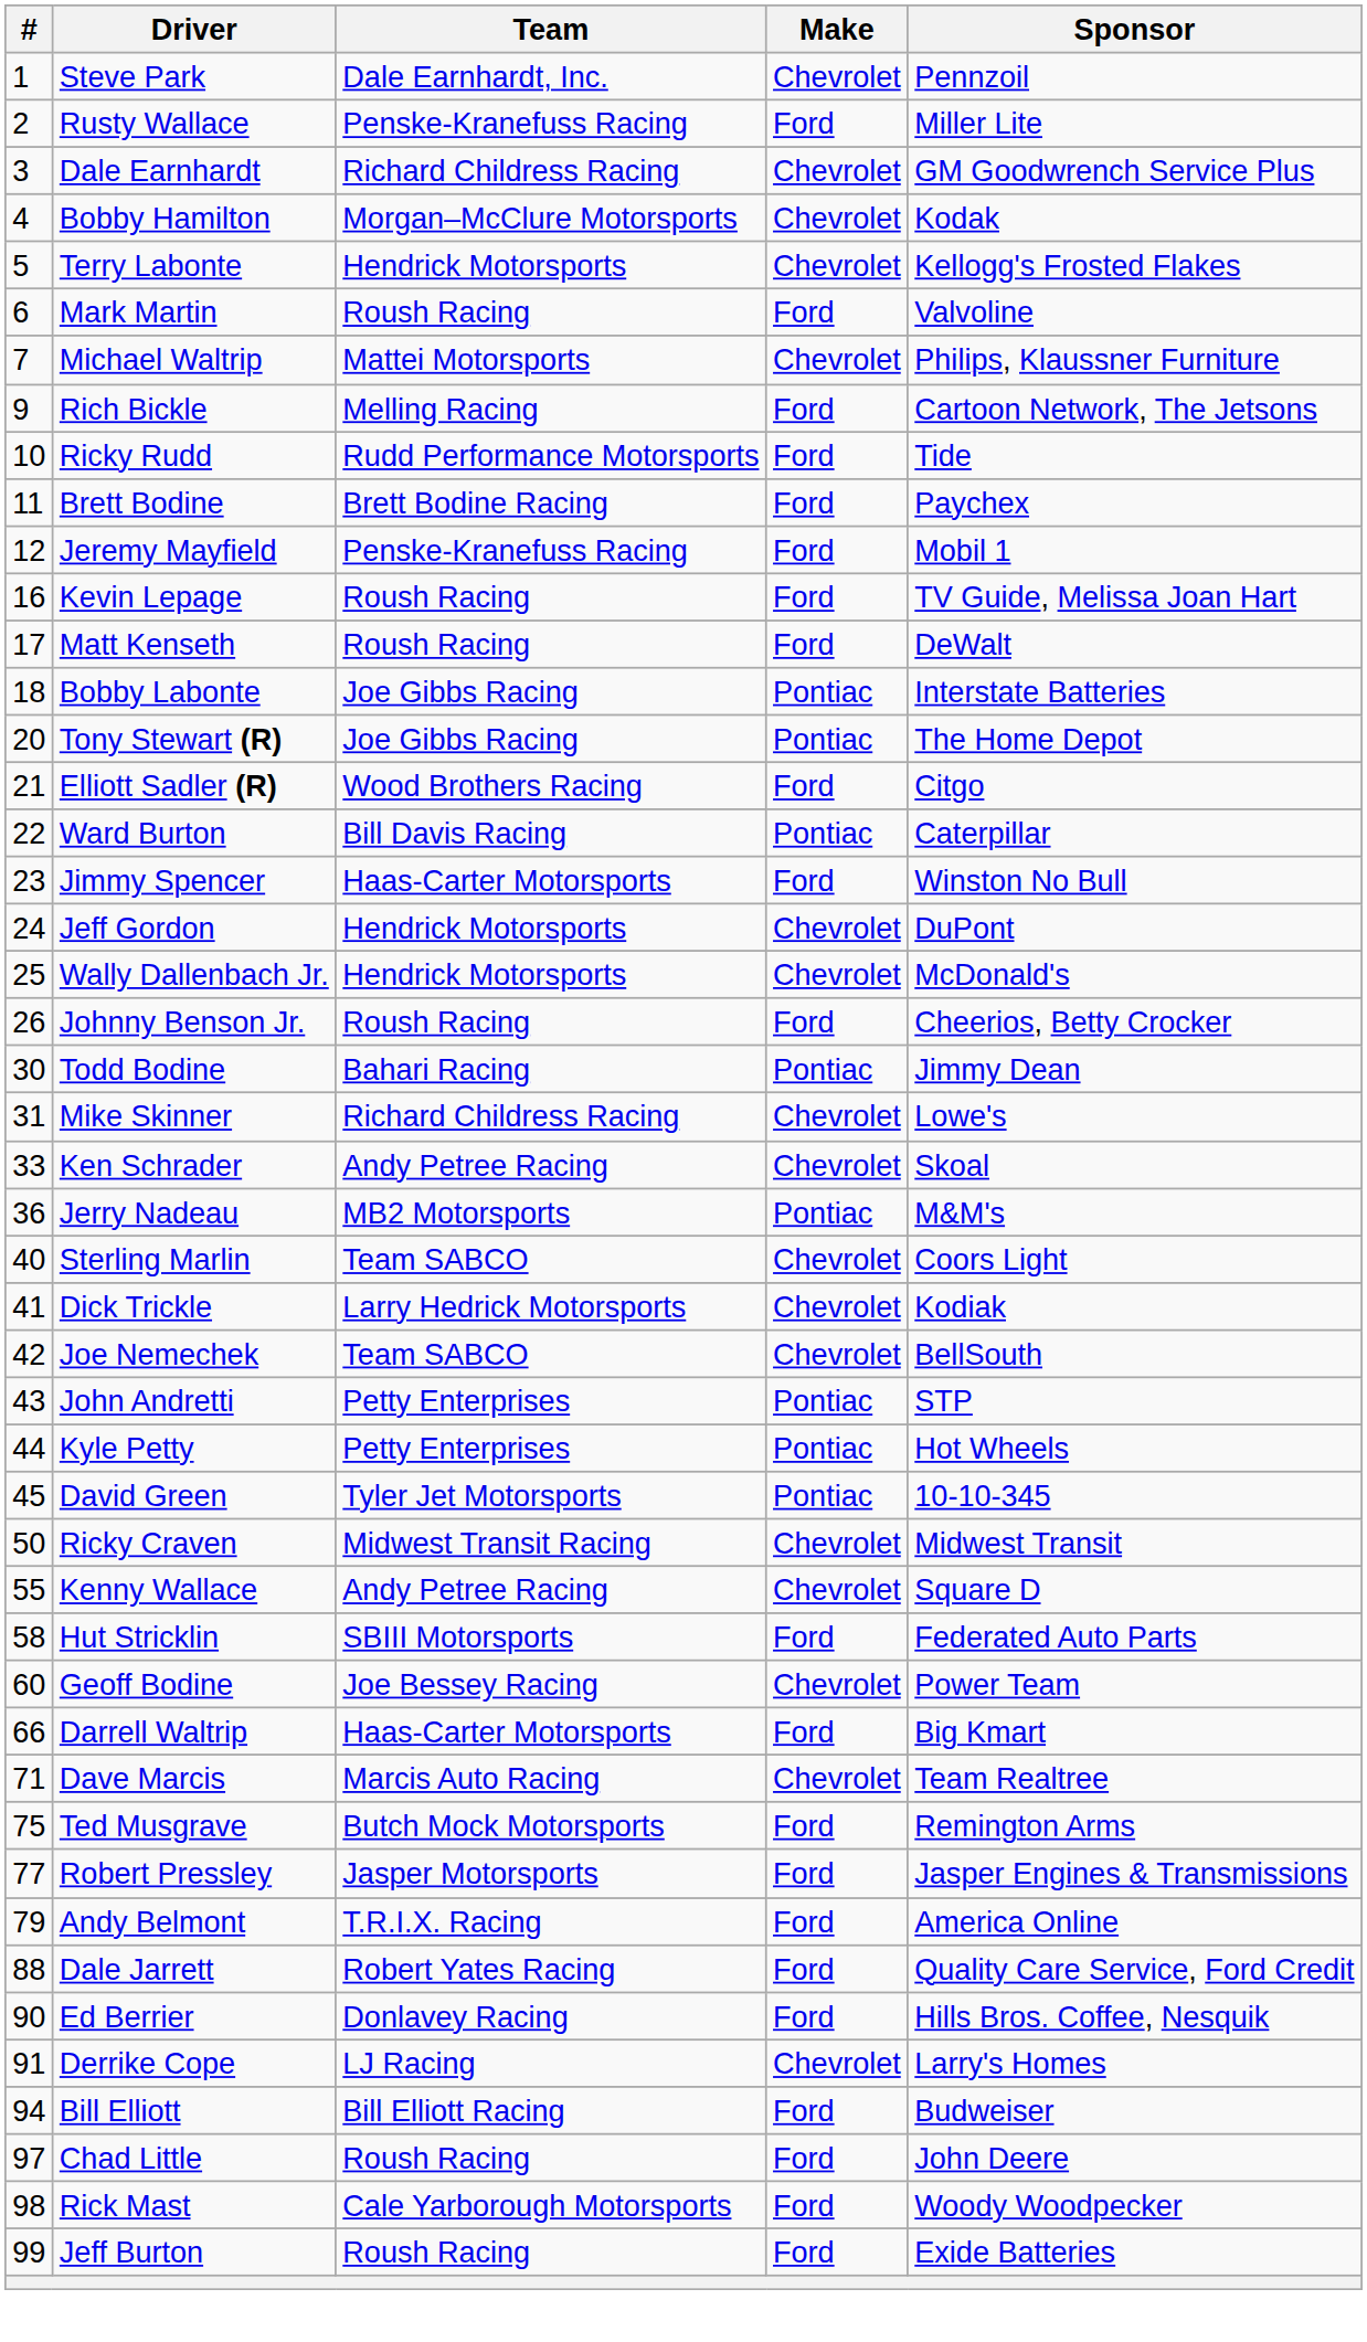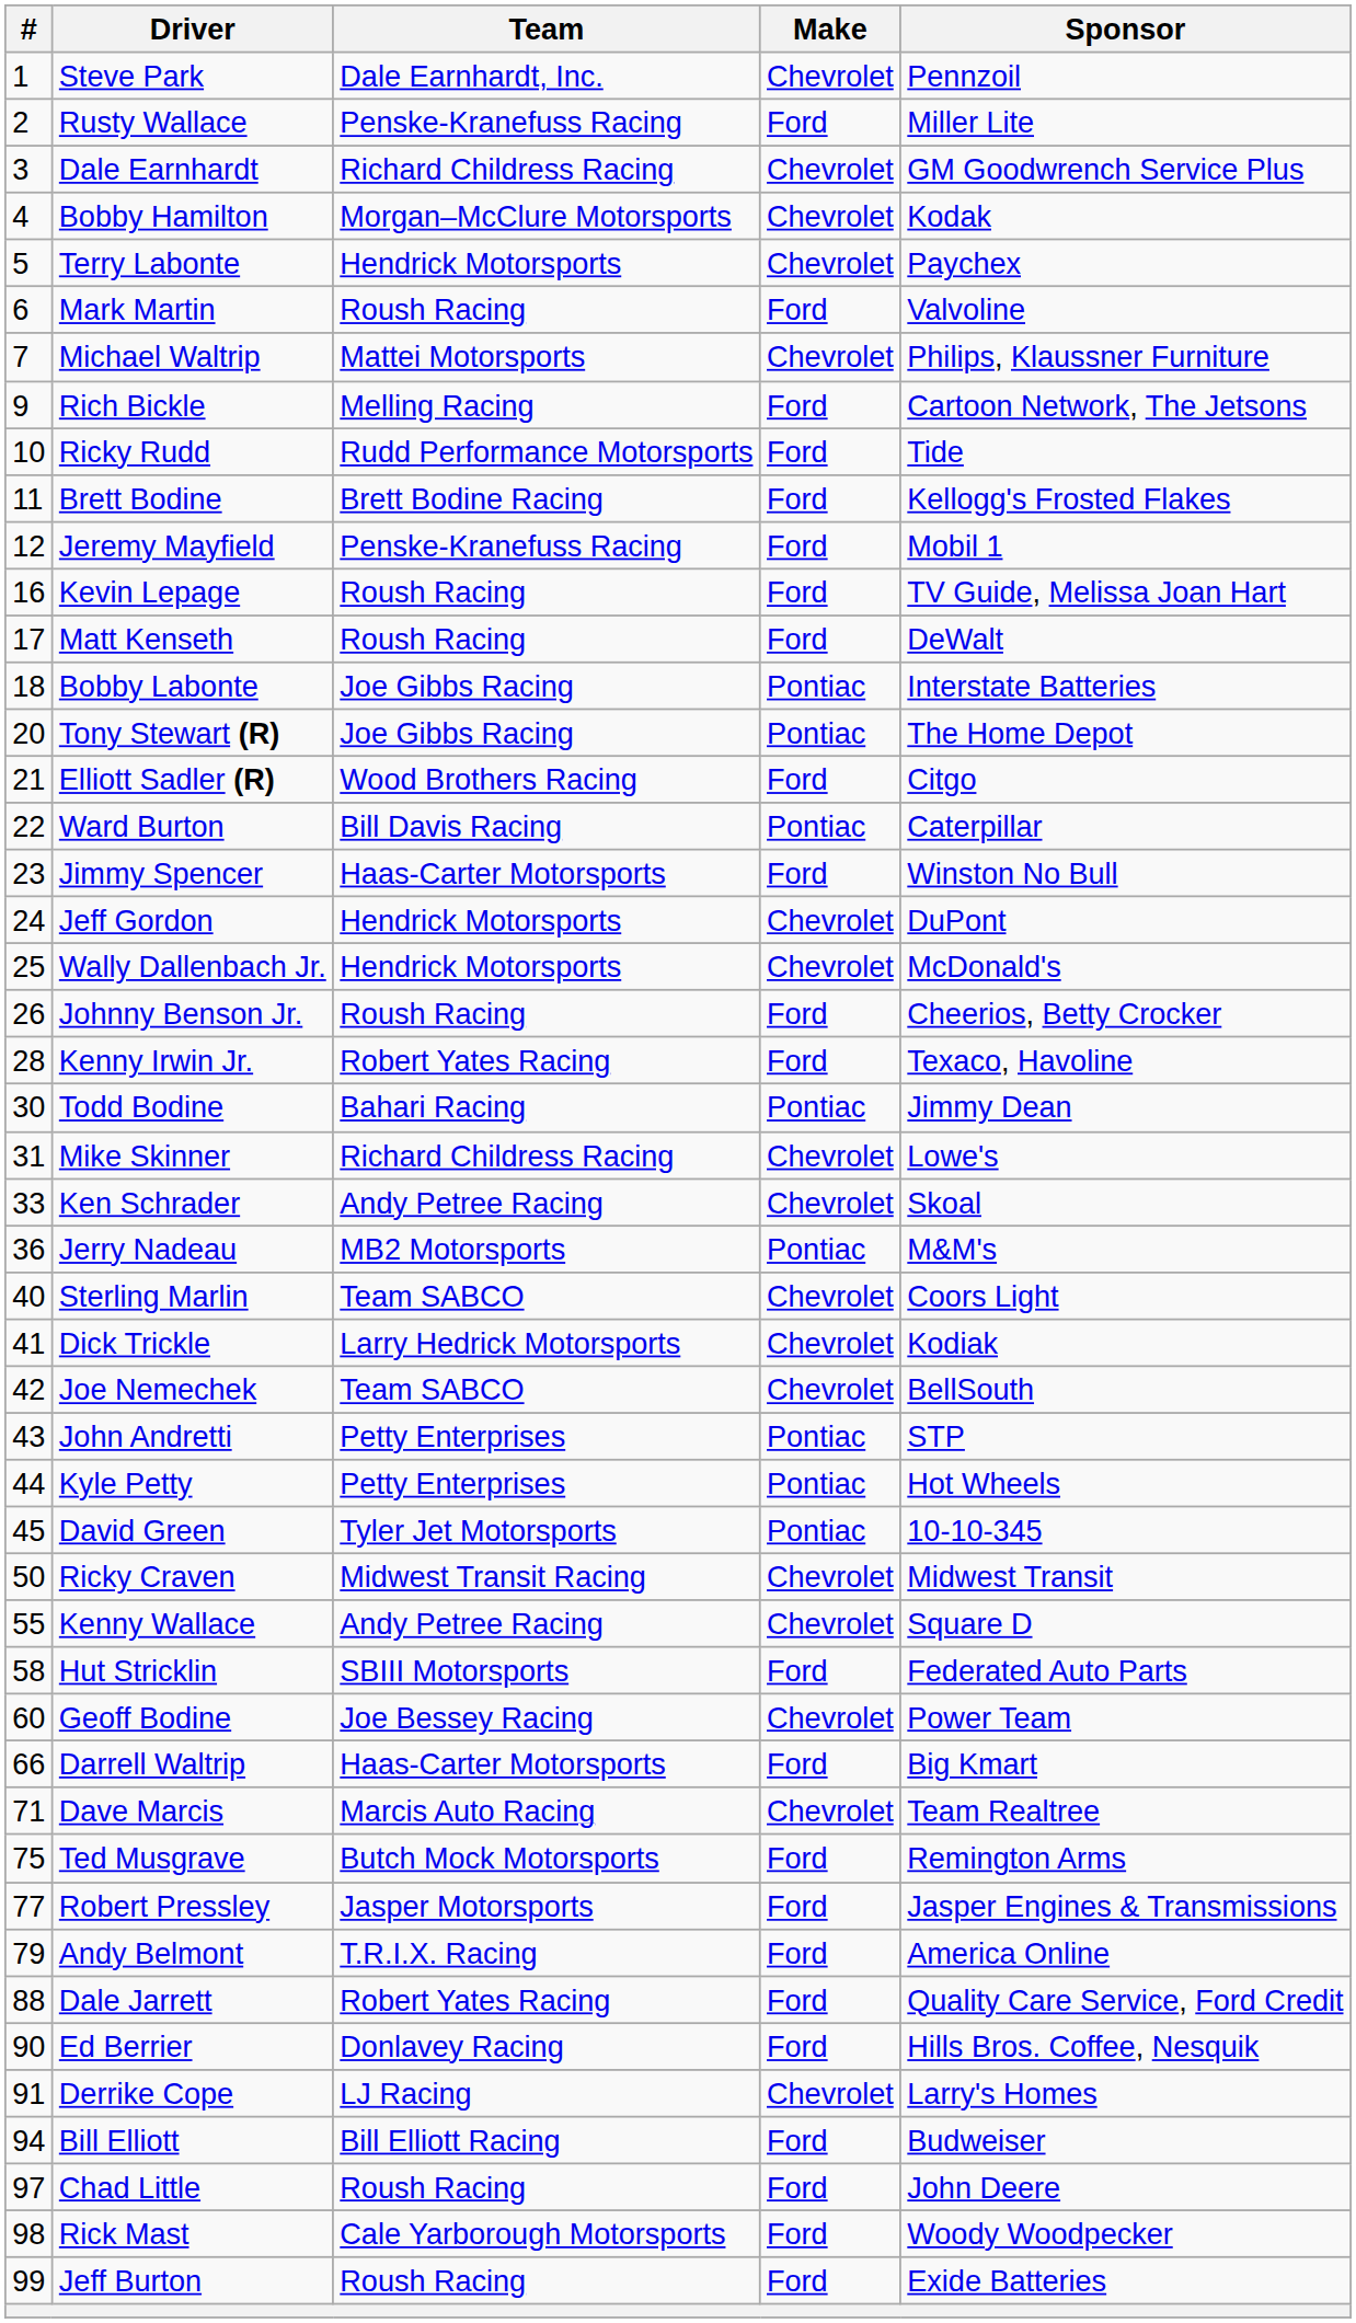Terry Labonte | Sponsor: Kellogg's Frosted Flakes -> Paychex
Brett Bodine | Sponsor: Paychex -> Kellogg's Frosted Flakes
+ row: 28 | Kenny Irwin Jr. | Robert Yates Racing | Ford | Texaco, Havoline
